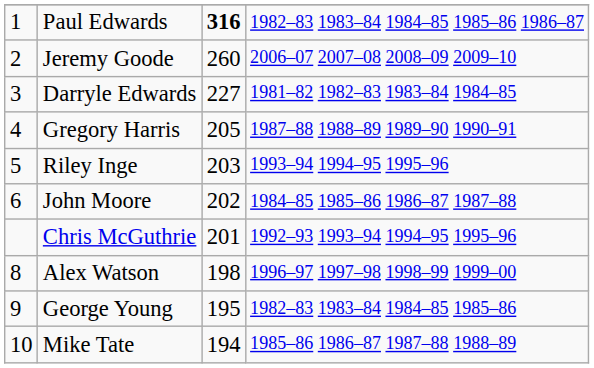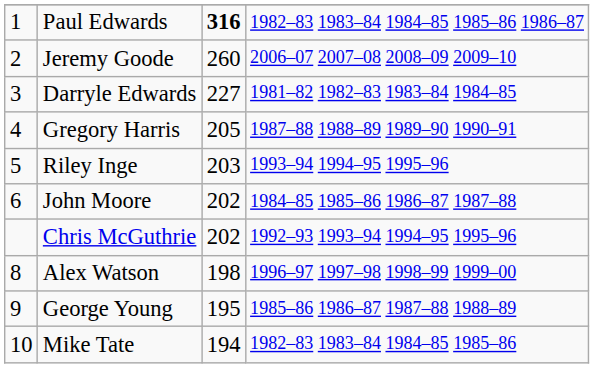Chris McGuthrie | column 3: 201 -> 202
George Young | column 4: 1982–83 1983–84 1984–85 1985–86 -> 1985–86 1986–87 1987–88 1988–89
Mike Tate | column 4: 1985–86 1986–87 1987–88 1988–89 -> 1982–83 1983–84 1984–85 1985–86
